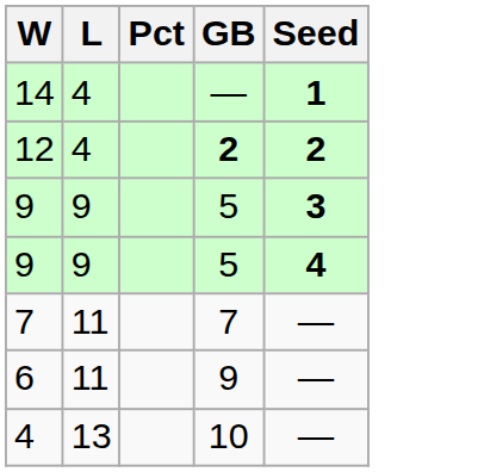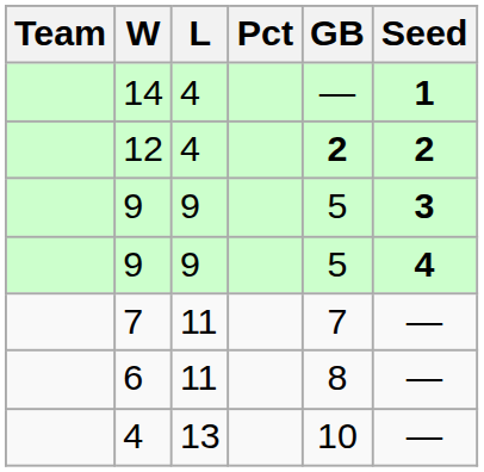+ column: Team
6 | GB: 9 -> 8
